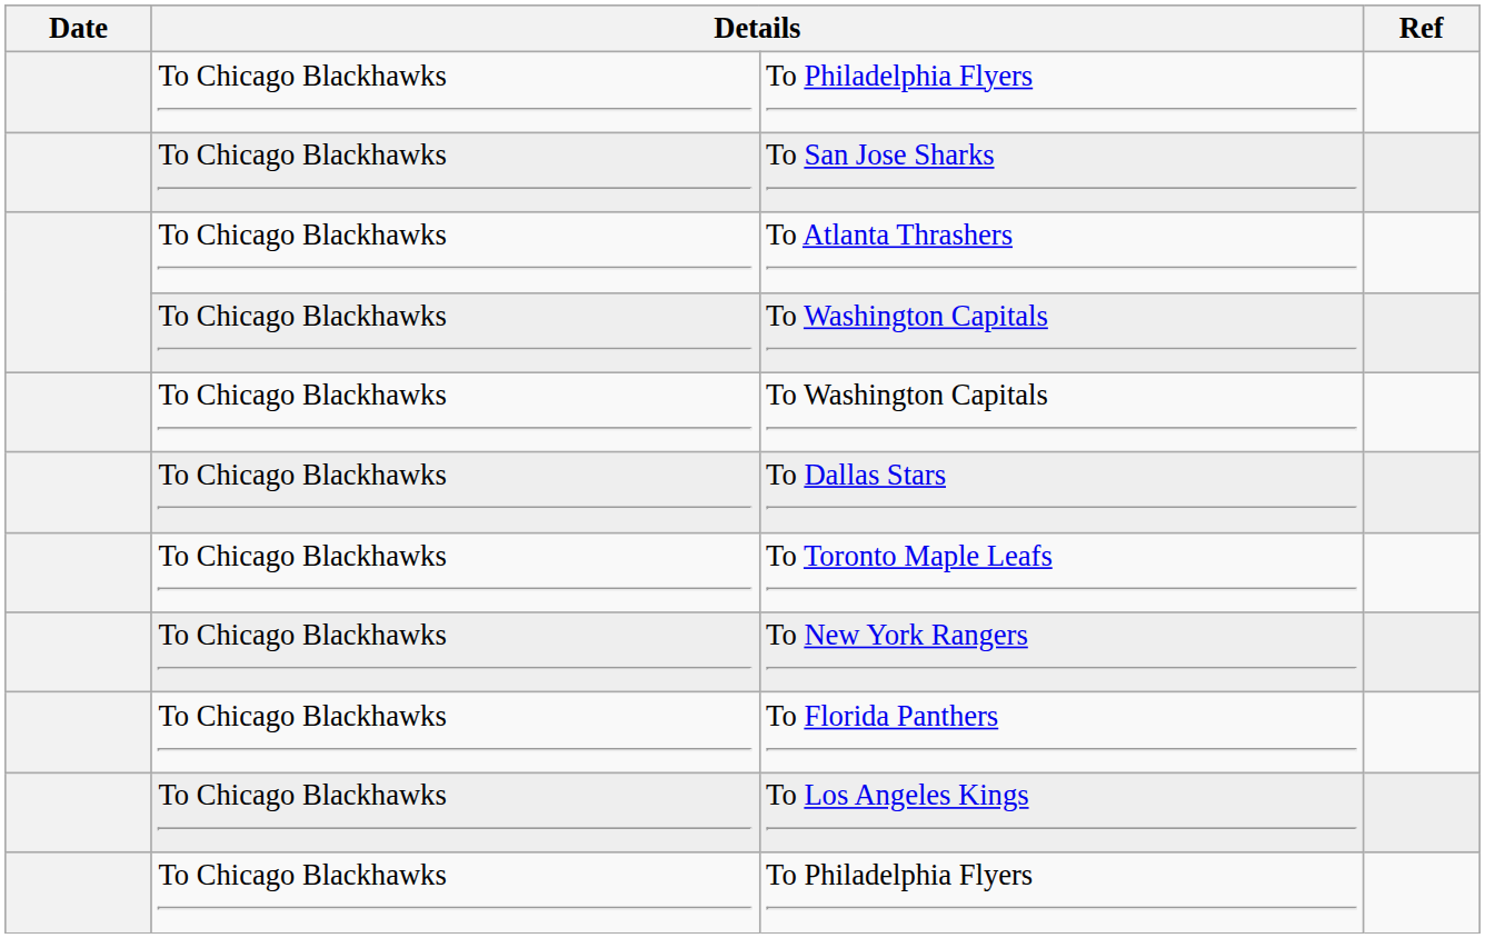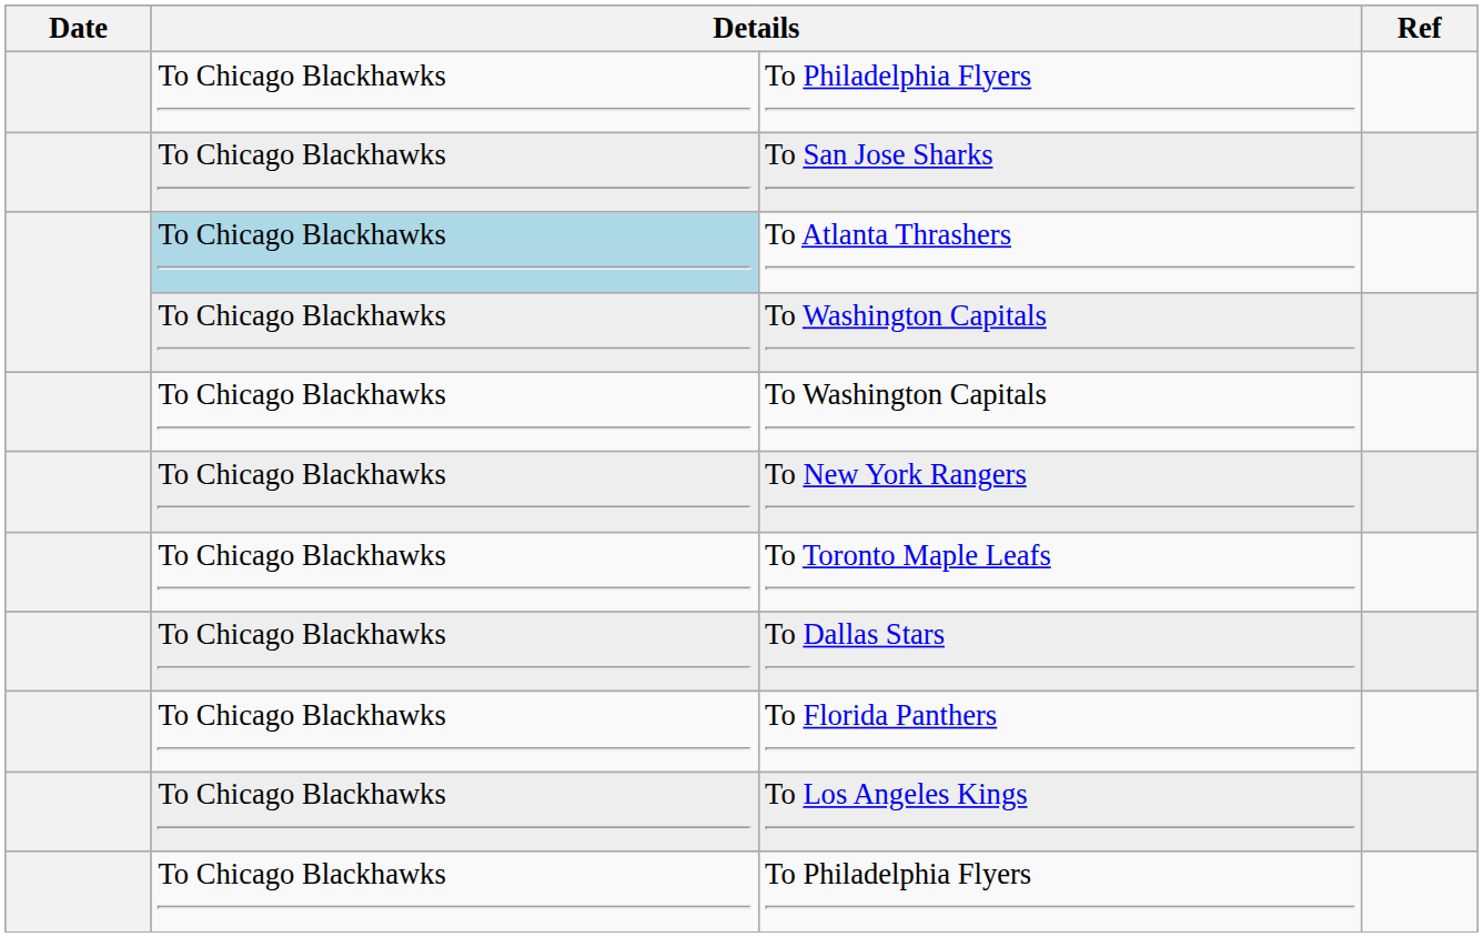To Atlanta Thrashers | column 2: no background -> lightblue background
rows swapped: To Dallas Stars <-> To New York Rangers
